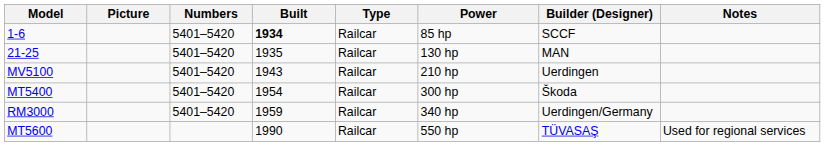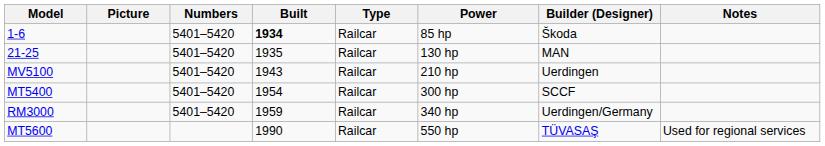1-6 | Builder (Designer): SCCF -> Škoda
MT5400 | Builder (Designer): Škoda -> SCCF
